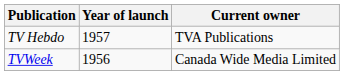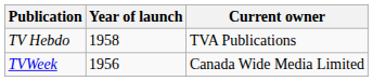TV Hebdo | Year of launch: 1957 -> 1958
